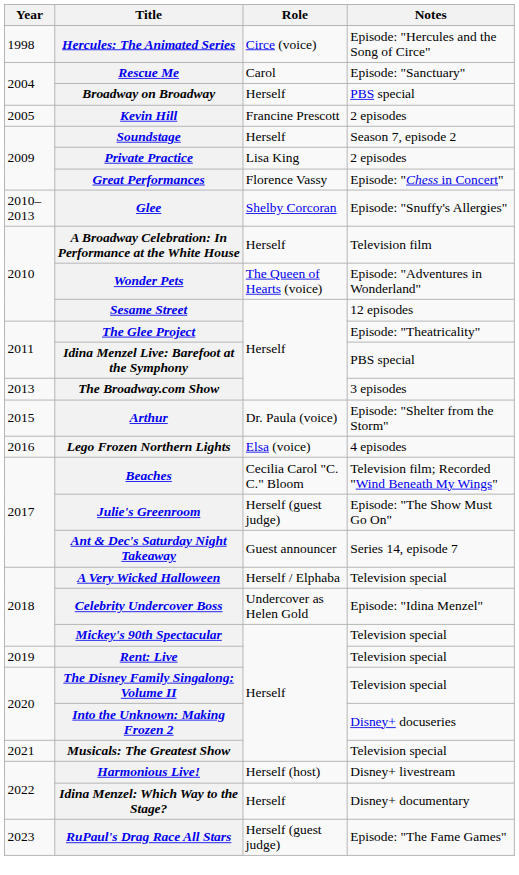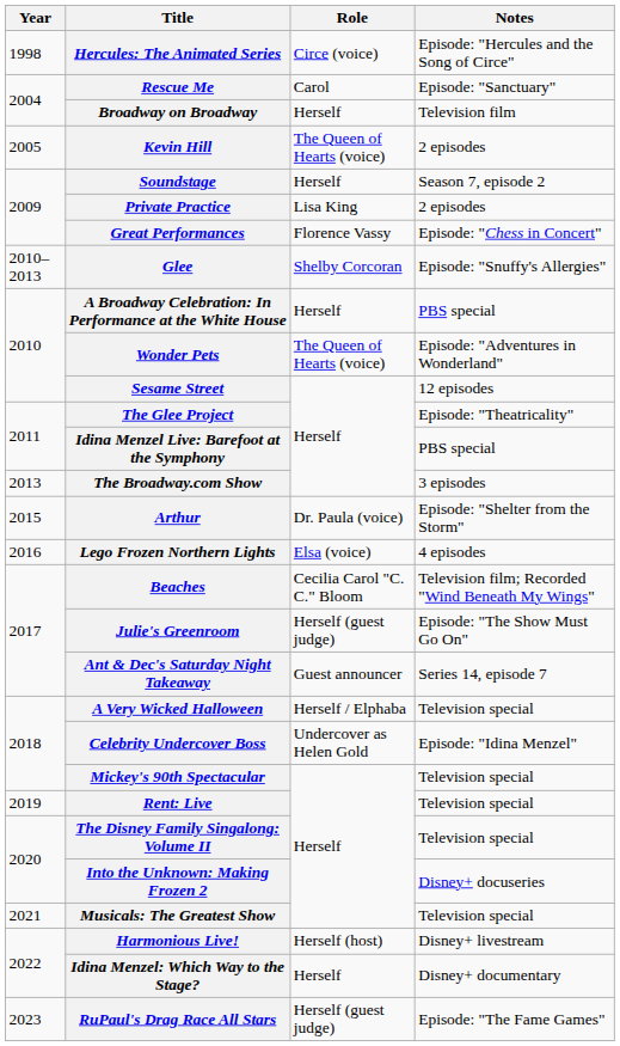Broadway on Broadway | Notes: PBS special -> Television film
Kevin Hill | Role: Francine Prescott -> The Queen of Hearts (voice)
A Broadway Celebration: In Performance at the White House | Notes: Television film -> PBS special
